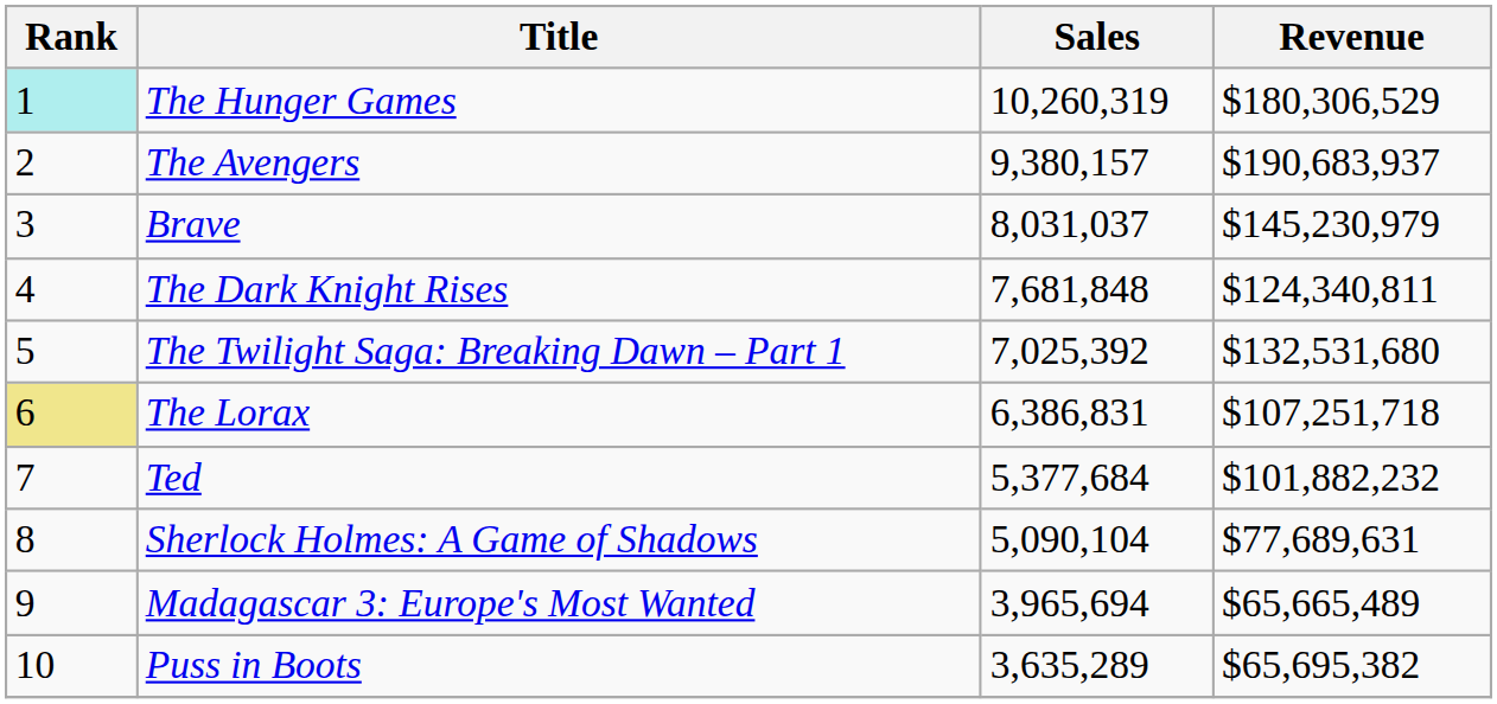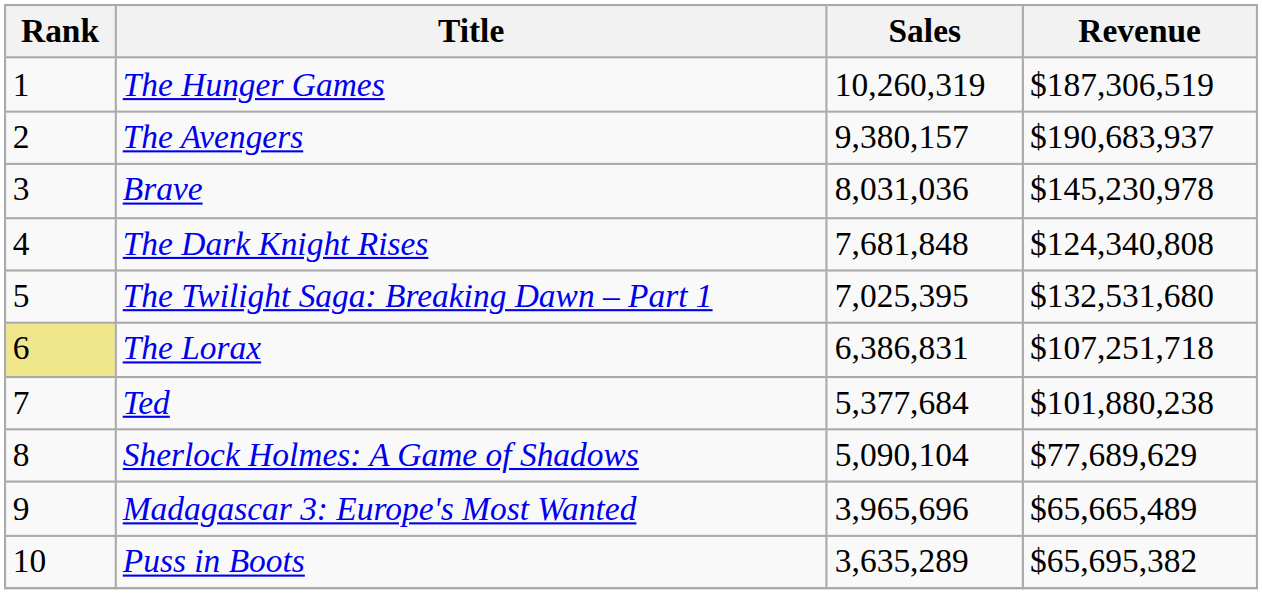The Hunger Games | Rank: paleturquoise background -> no background
The Hunger Games | Revenue: $180,306,529 -> $187,306,519
Brave | Sales: 8,031,037 -> 8,031,036
Brave | Revenue: $145,230,979 -> $145,230,978
The Dark Knight Rises | Revenue: $124,340,811 -> $124,340,808
The Twilight Saga: Breaking Dawn – Part 1 | Sales: 7,025,392 -> 7,025,395
Ted | Revenue: $101,882,232 -> $101,880,238
Sherlock Holmes: A Game of Shadows | Revenue: $77,689,631 -> $77,689,629
Madagascar 3: Europe's Most Wanted | Sales: 3,965,694 -> 3,965,696
